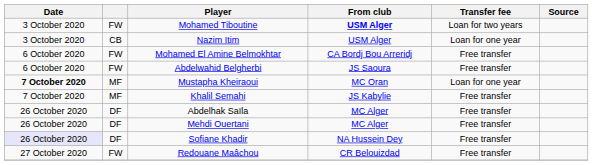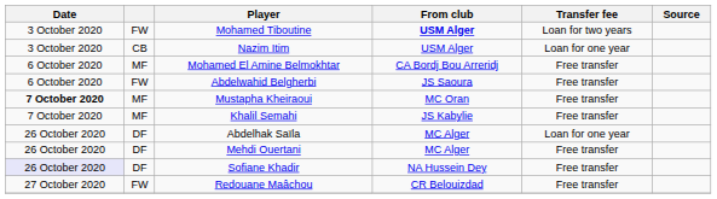Mohamed El Amine Belmokhtar | column 2: FW -> MF
Mustapha Kheiraoui | Transfer fee: Loan for one year -> Free transfer
Abdelhak Saïla | Transfer fee: Free transfer -> Loan for one year
